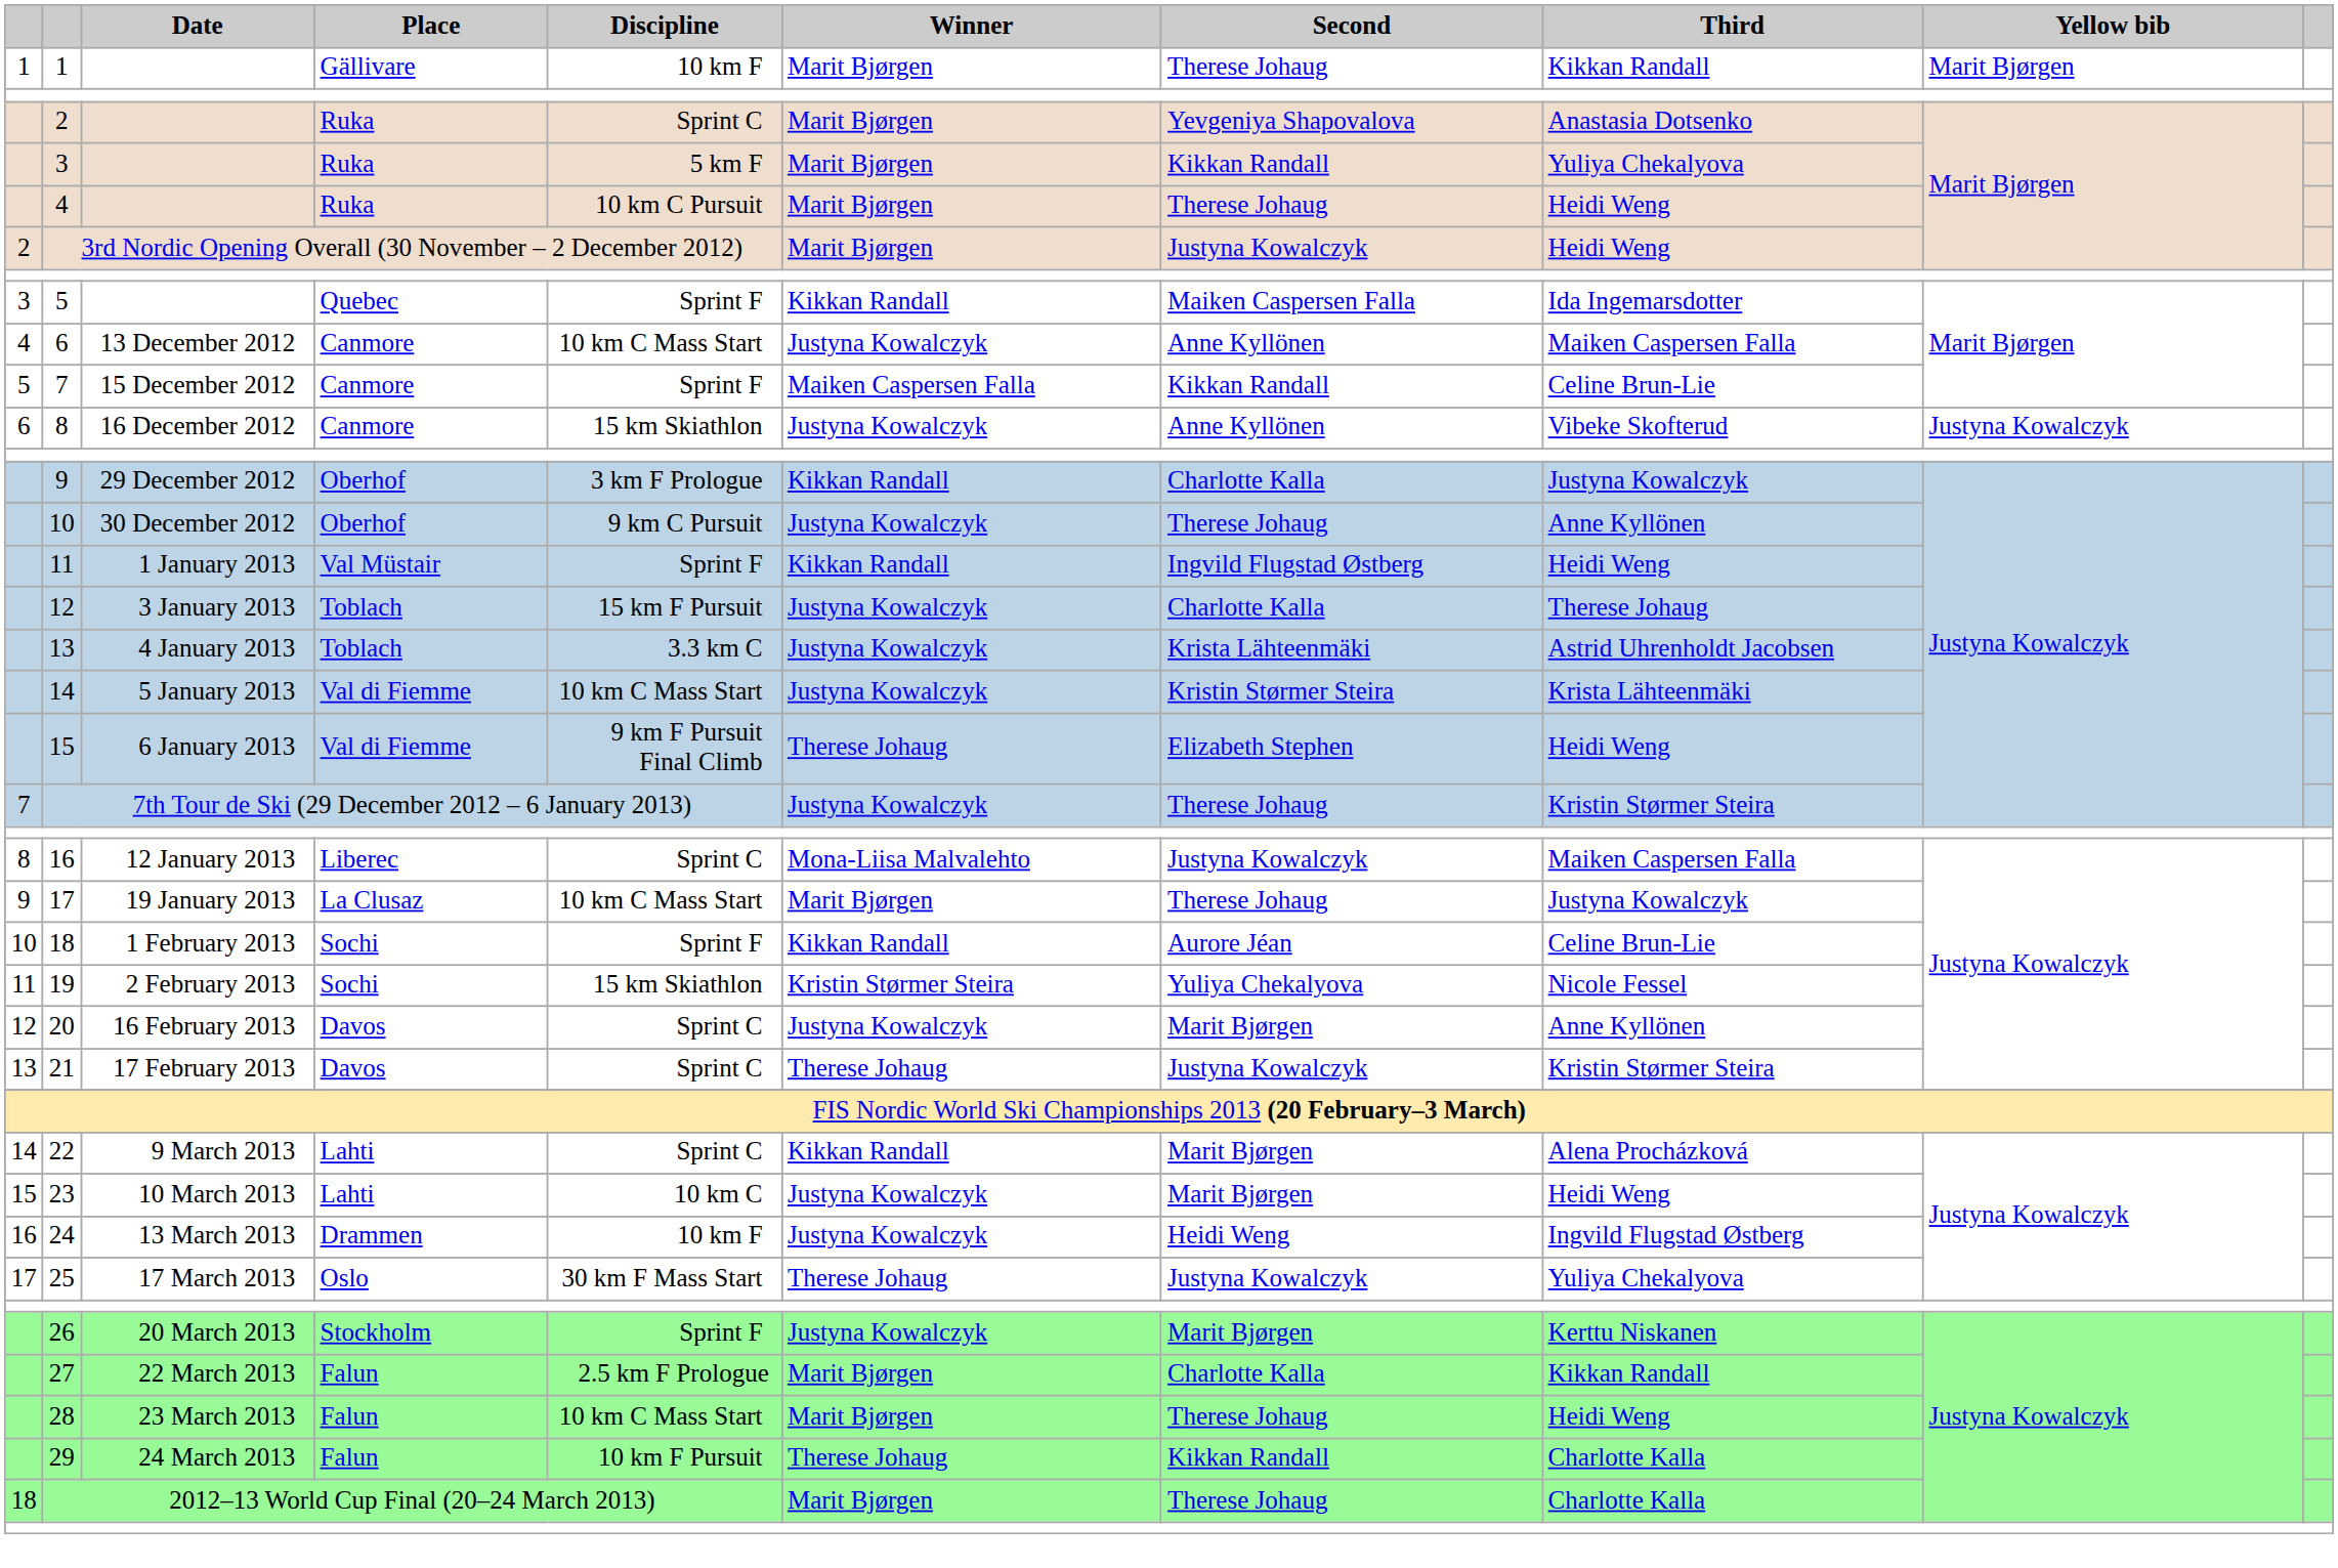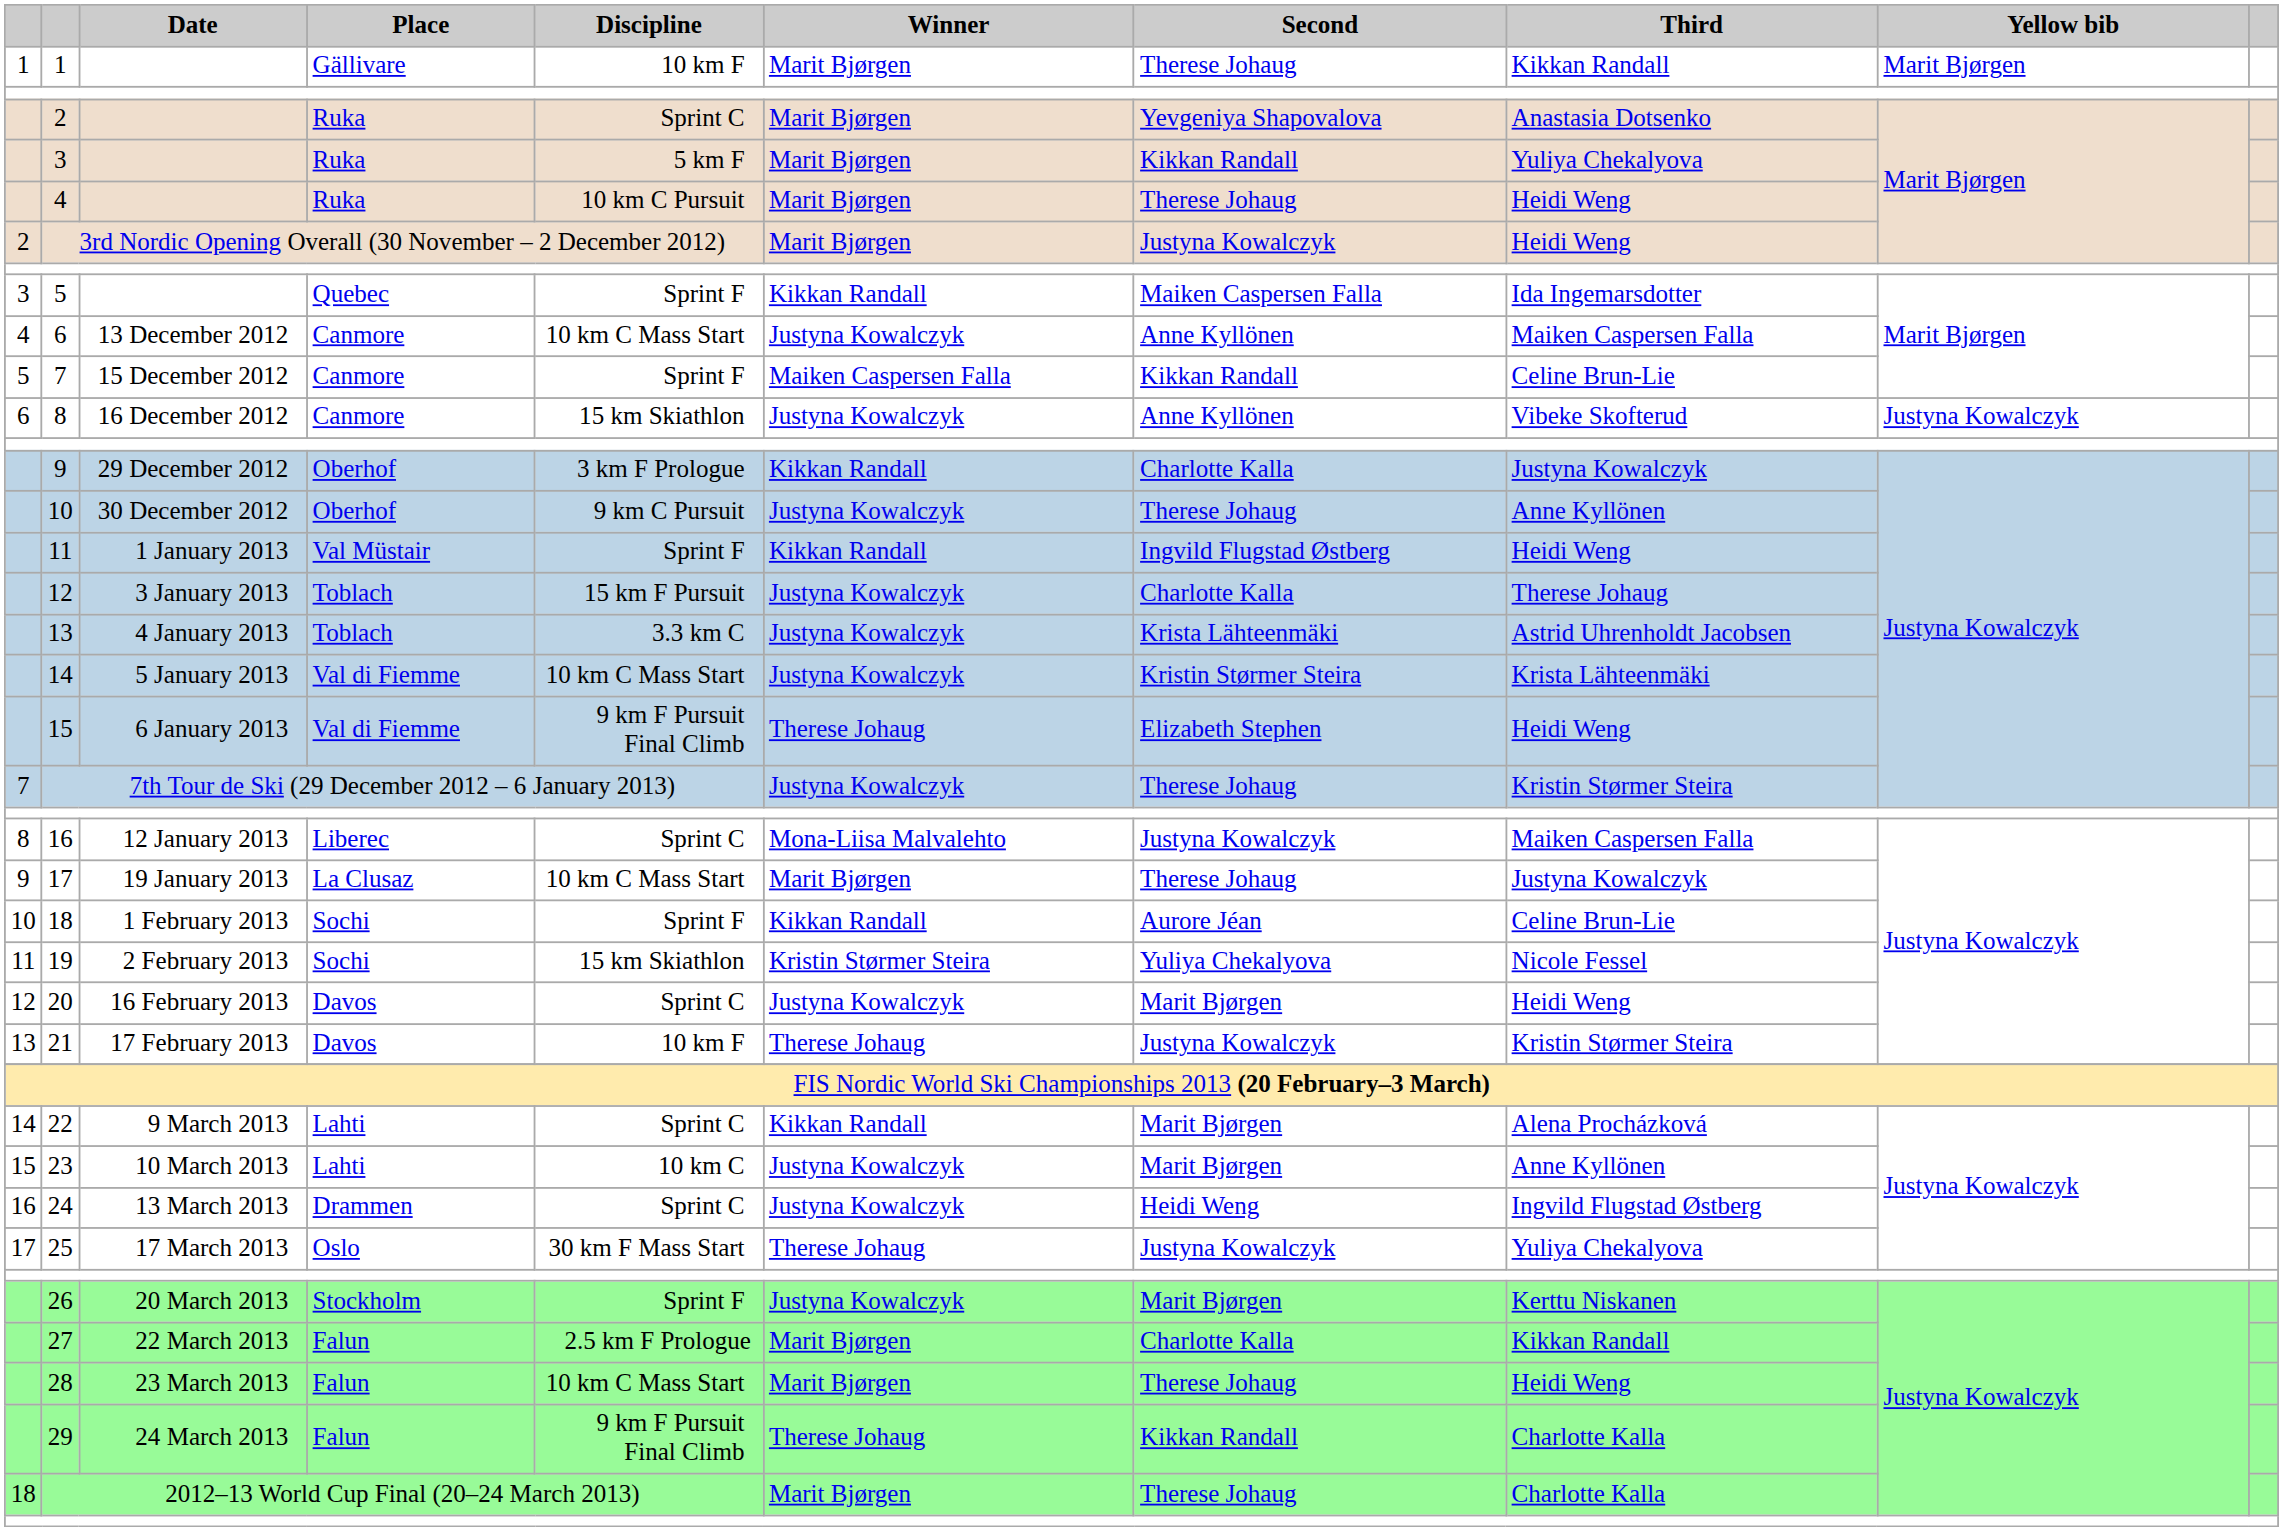20 | Third: Anne Kyllönen -> Heidi Weng
21 | Discipline: Sprint C -> 10 km F
23 | Third: Heidi Weng -> Anne Kyllönen
24 | Discipline: 10 km F -> Sprint C
29 | Discipline: 10 km F Pursuit -> 9 km F Pursuit Final Climb
